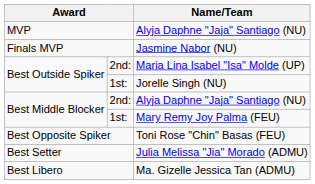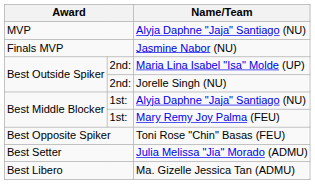Jorelle Singh (NU) | column 2: 1st: -> 2nd:
Best Middle Blocker / Alyja Daphne "Jaja" Santiago (NU) | column 2: 2nd: -> 1st:
